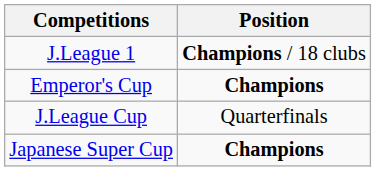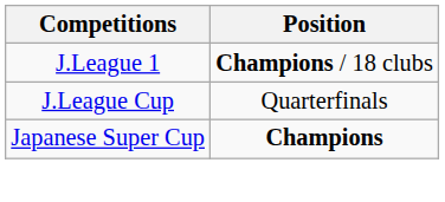- row: Emperor's Cup | Champions
